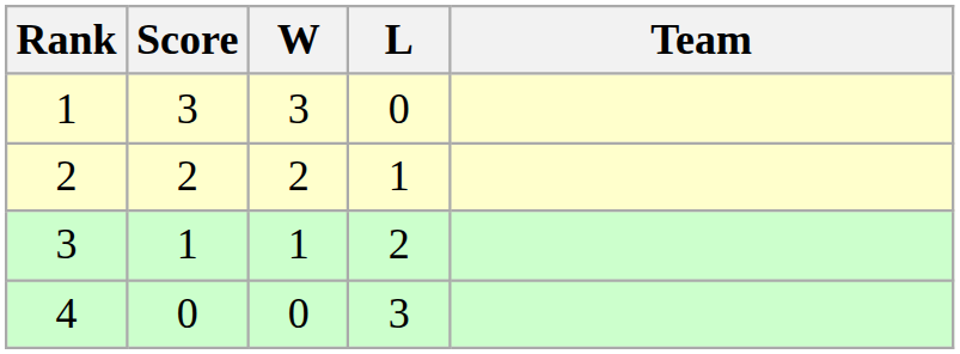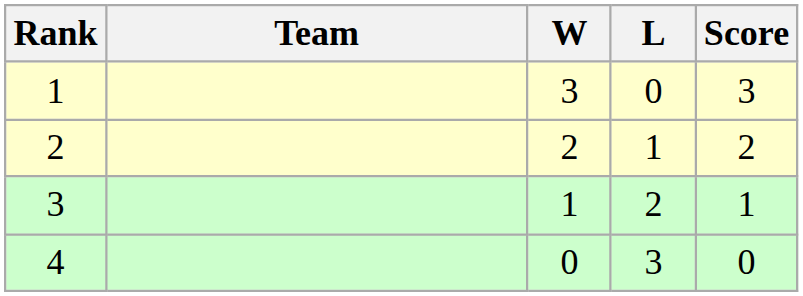columns swapped: Team <-> Score
